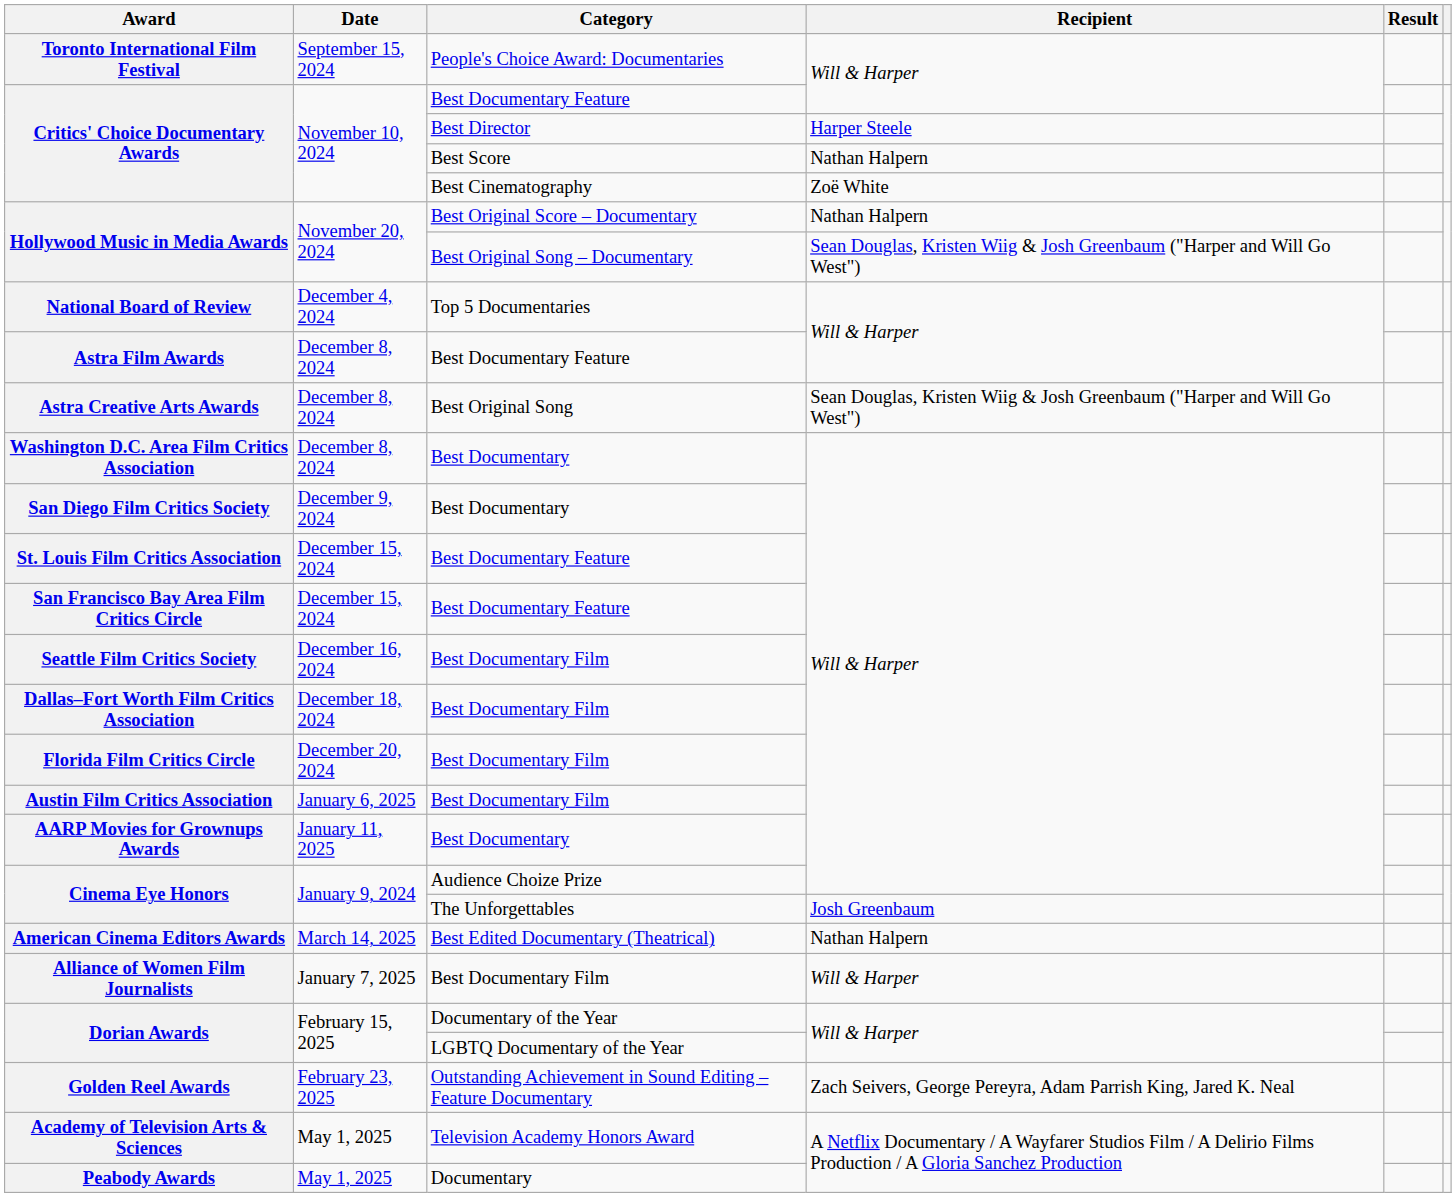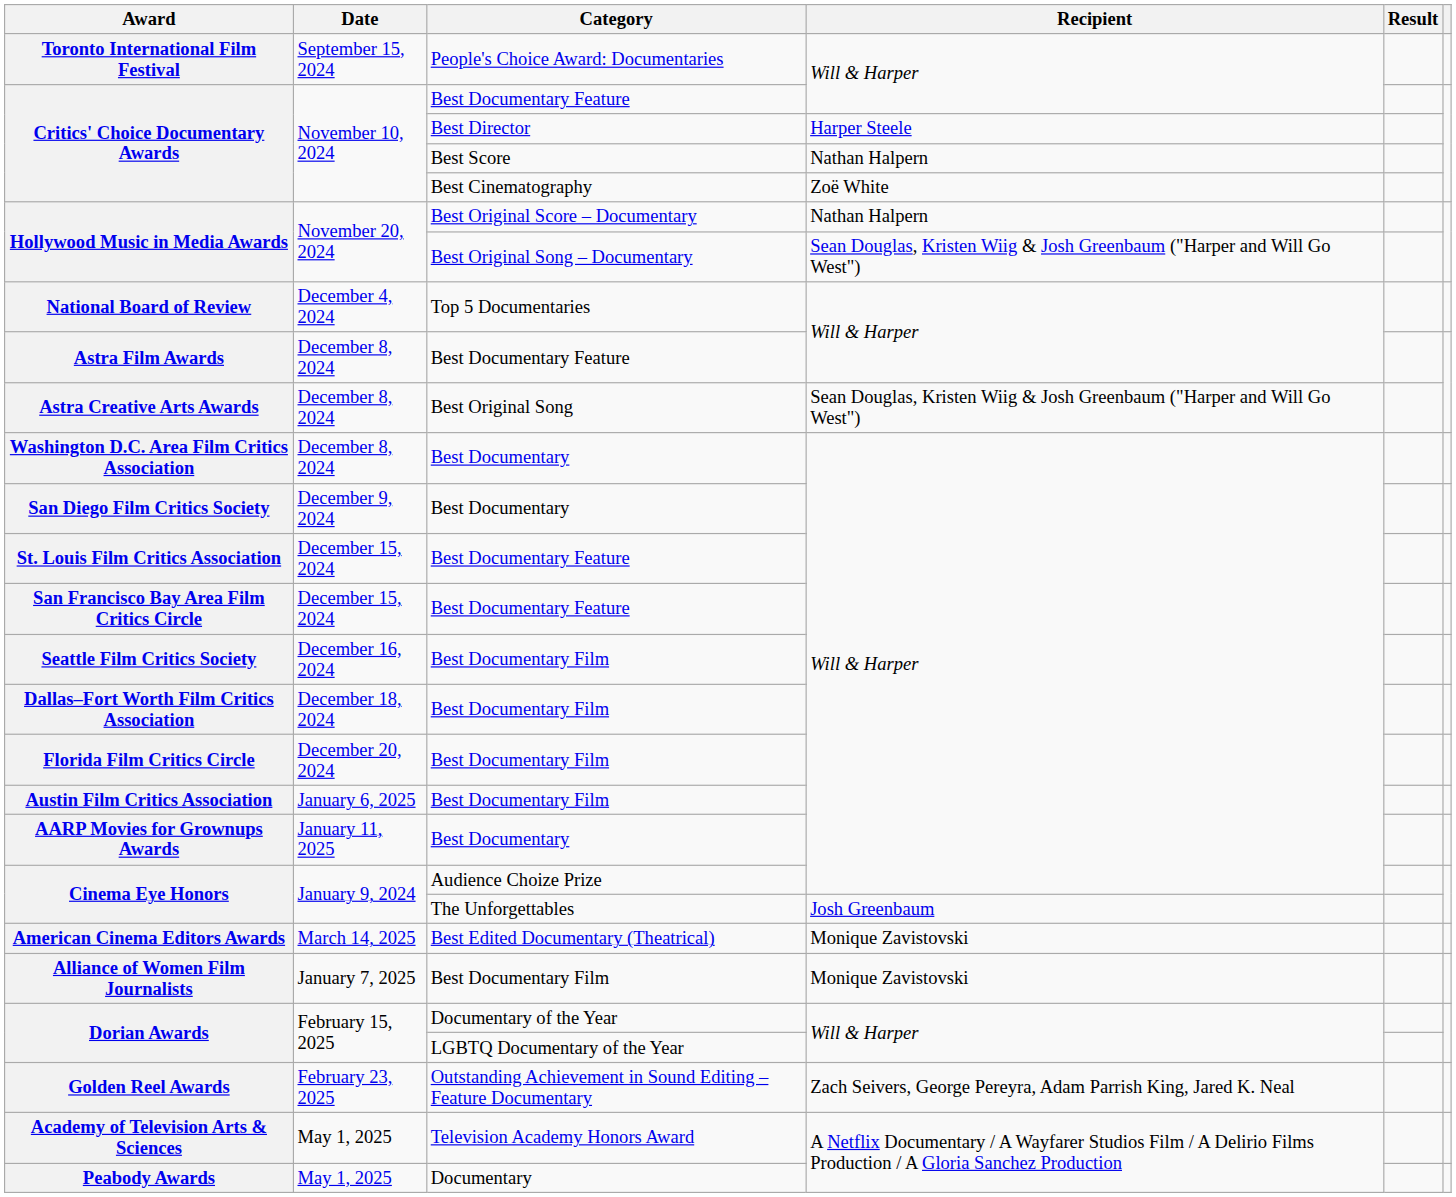American Cinema Editors Awards | Recipient: Nathan Halpern -> Monique Zavistovski
Alliance of Women Film Journalists | Recipient: Will & Harper -> Monique Zavistovski
